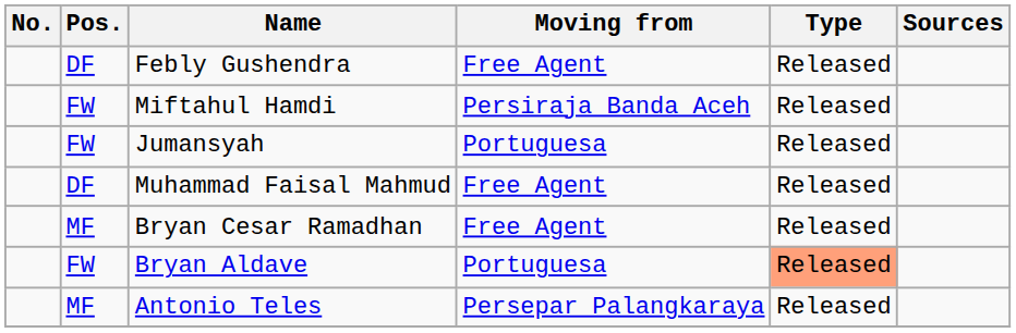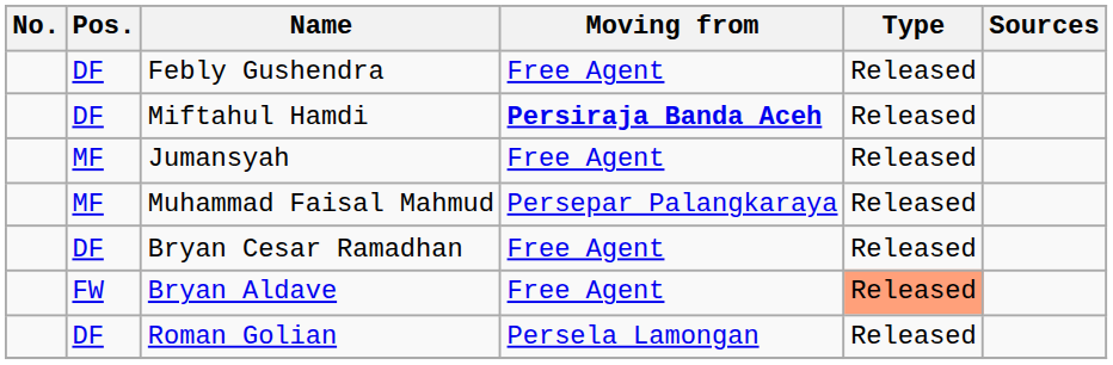Miftahul Hamdi | Pos.: FW -> DF
Miftahul Hamdi | Moving from: normal -> bold
Jumansyah | Pos.: FW -> MF
Jumansyah | Moving from: Portuguesa -> Free Agent
Muhammad Faisal Mahmud | Pos.: DF -> MF
Muhammad Faisal Mahmud | Moving from: Free Agent -> Persepar Palangkaraya
Bryan Cesar Ramadhan | Pos.: MF -> DF
Bryan Aldave | Moving from: Portuguesa -> Free Agent
+ row: DF | Roman Golian | Persela Lamongan | Released
- row: MF | Antonio Teles | Persepar Palangkaraya | Released
